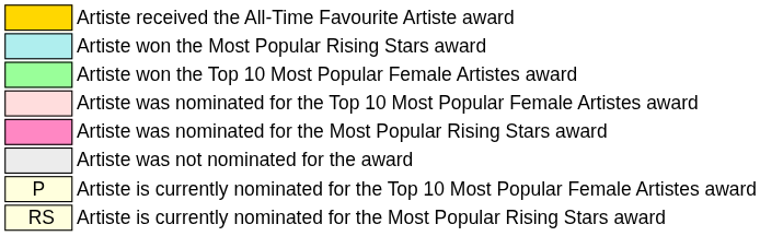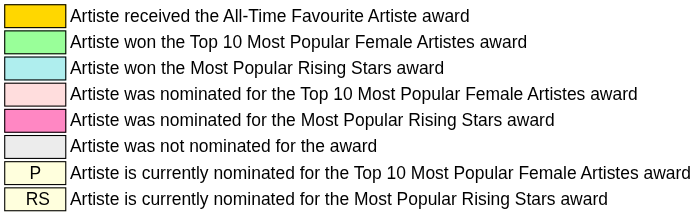rows swapped: Artiste won the Top 10 Most Popular Female Artistes award <-> Artiste won the Most Popular Rising Stars award
